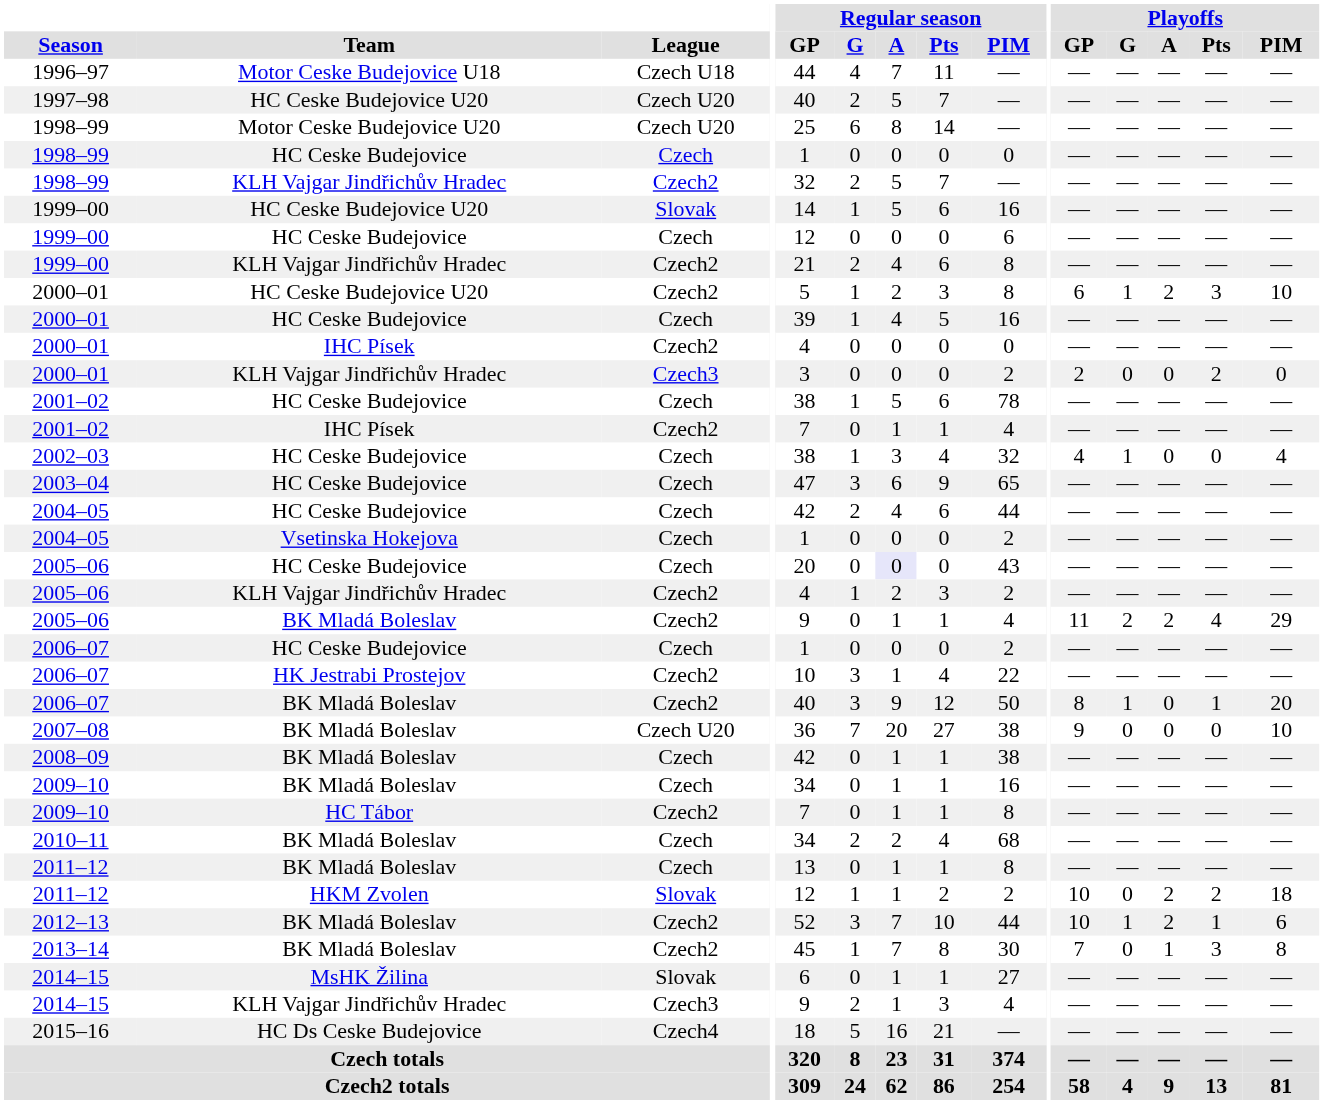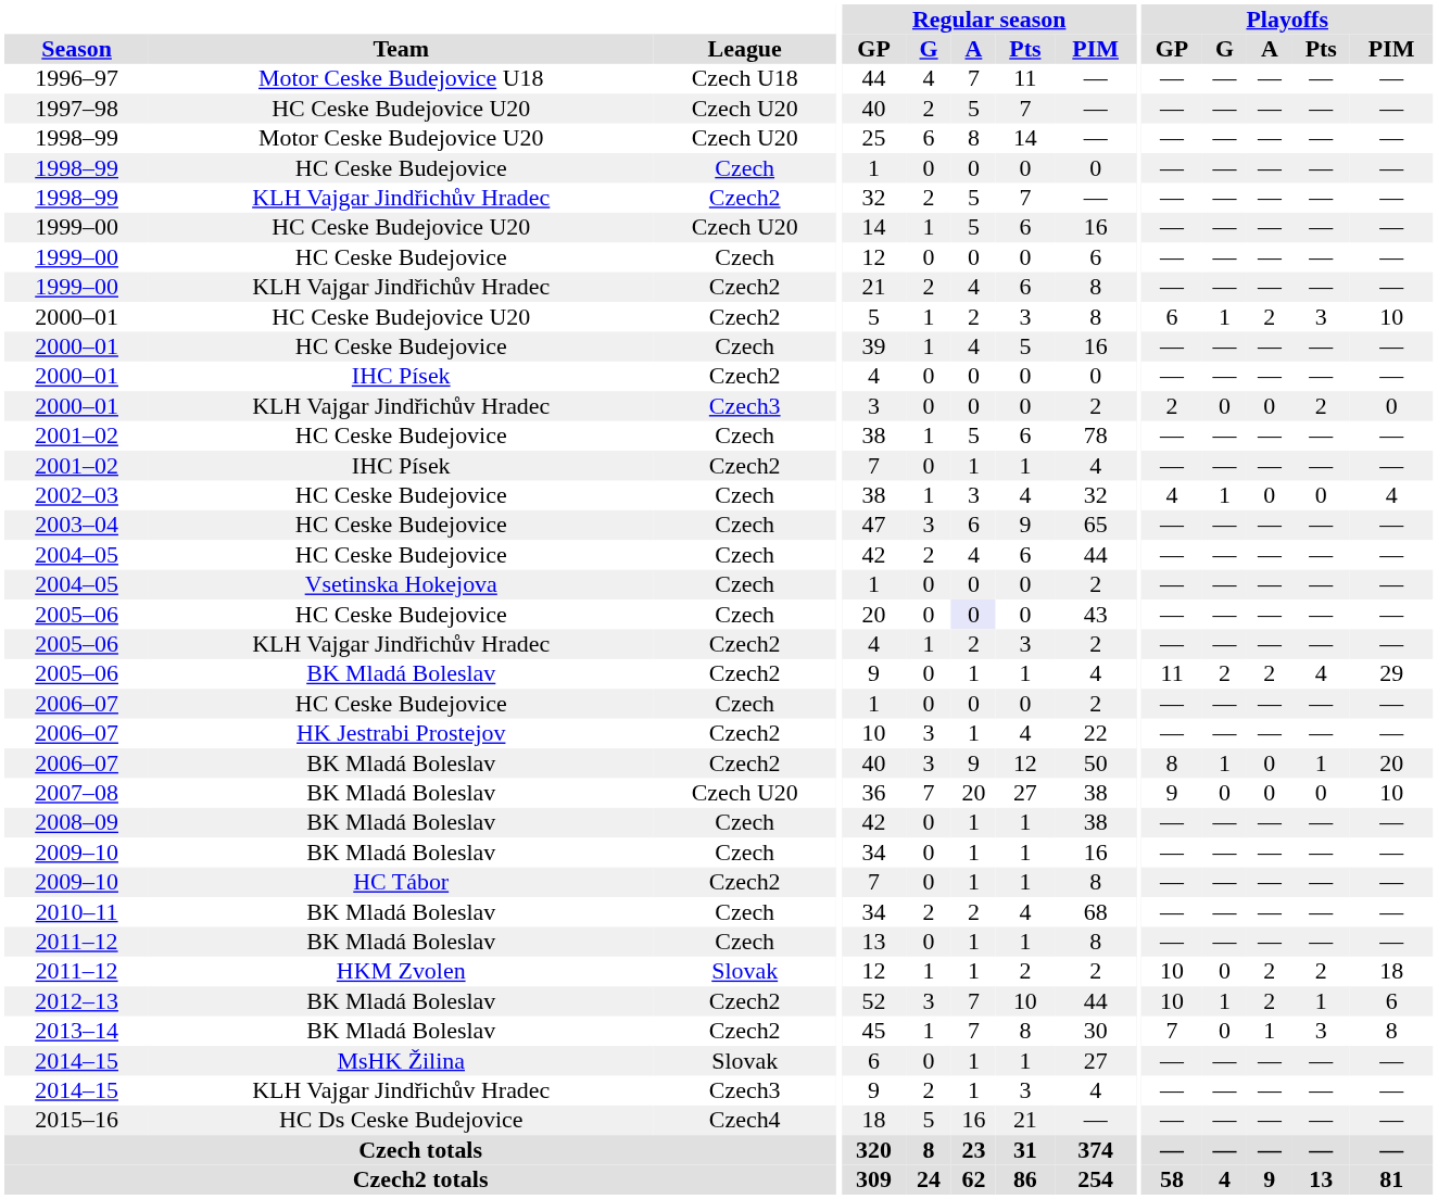1999–00 / HC Ceske Budejovice U20 | League: Slovak -> Czech U20
